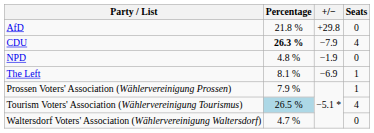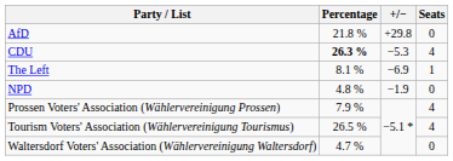CDU | +/−: −7.9 -> −5.3
rows swapped: The Left <-> NPD
Prossen Voters' Association (Wählervereinigung Prossen) | Seats: 1 -> 4
Tourism Voters' Association (Wählervereinigung Tourismus) | Percentage: lightblue background -> no background
